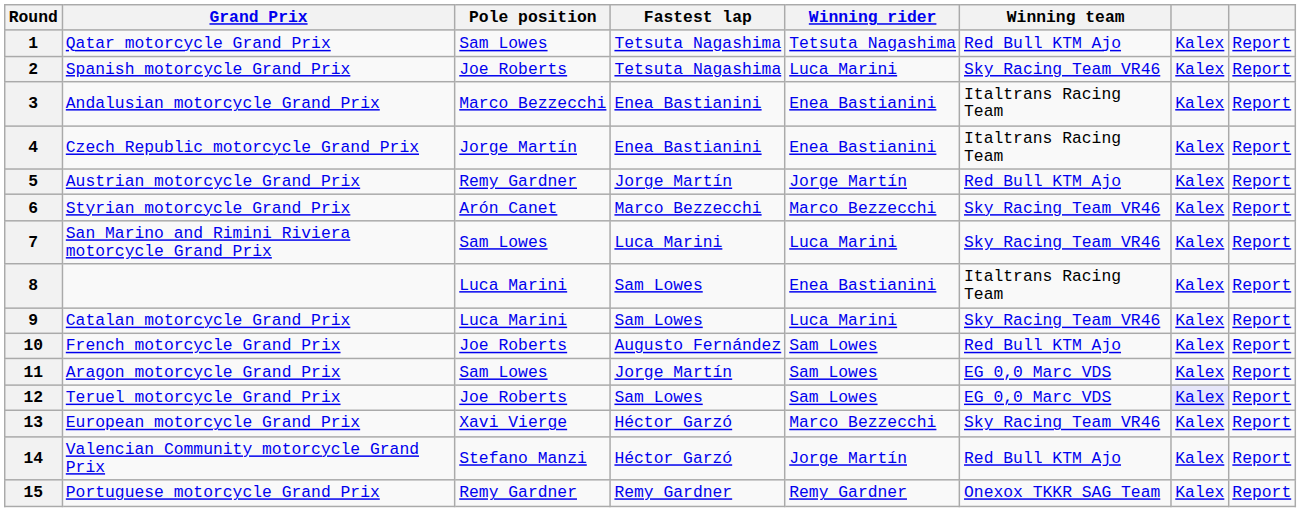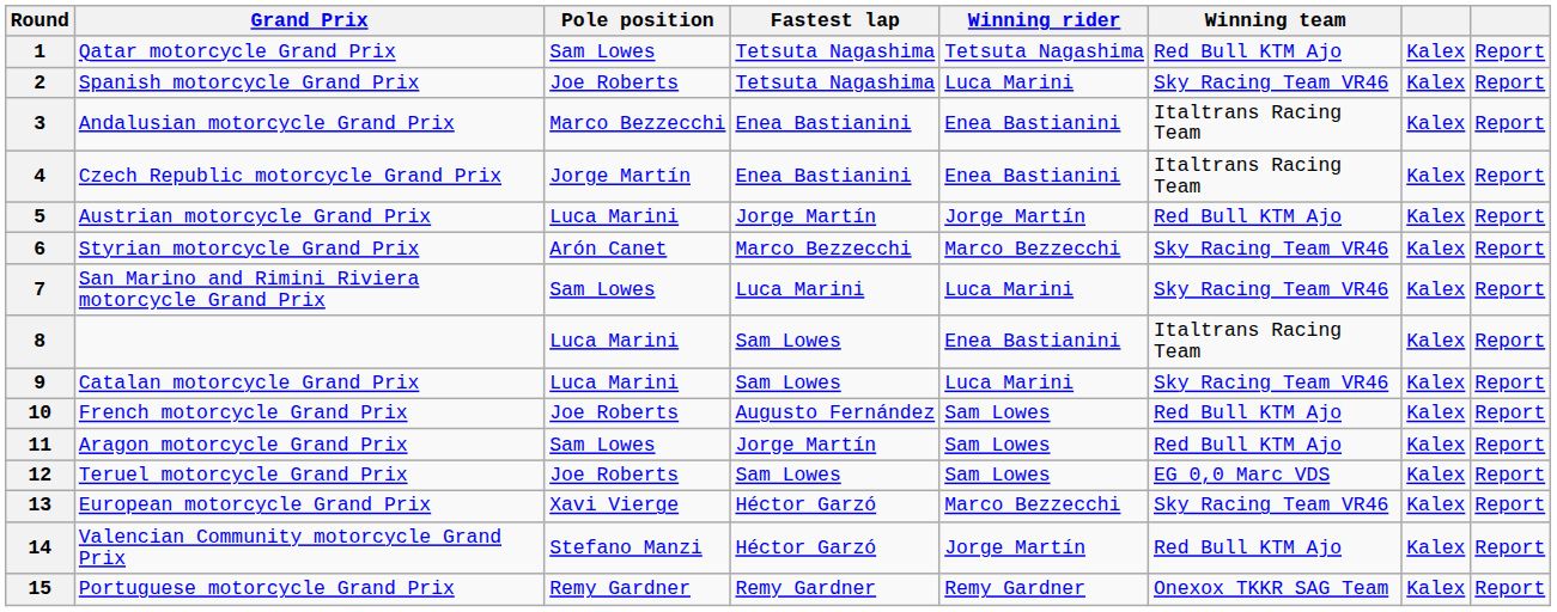5 | Pole position: Remy Gardner -> Luca Marini
11 | Winning team: EG 0,0 Marc VDS -> Red Bull KTM Ajo
12 | column 7: lavender background -> no background
